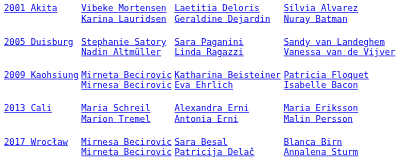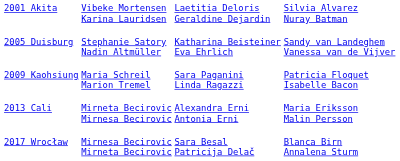2005 Duisburg | column 3: Sara Paganini Linda Ragazzi -> Katharina Beisteiner Eva Ehrlich
2009 Kaohsiung | column 2: Mirneta Becirovic Mirnesa Becirovic -> Maria Schreil Marion Tremel
2009 Kaohsiung | column 3: Katharina Beisteiner Eva Ehrlich -> Sara Paganini Linda Ragazzi
2013 Cali | column 2: Maria Schreil Marion Tremel -> Mirneta Becirovic Mirnesa Becirovic
